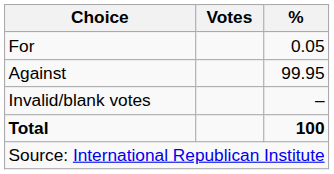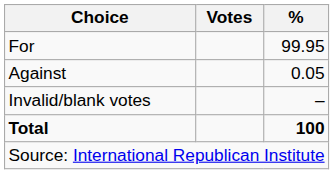For | %: 0.05 -> 99.95
Against | %: 99.95 -> 0.05
